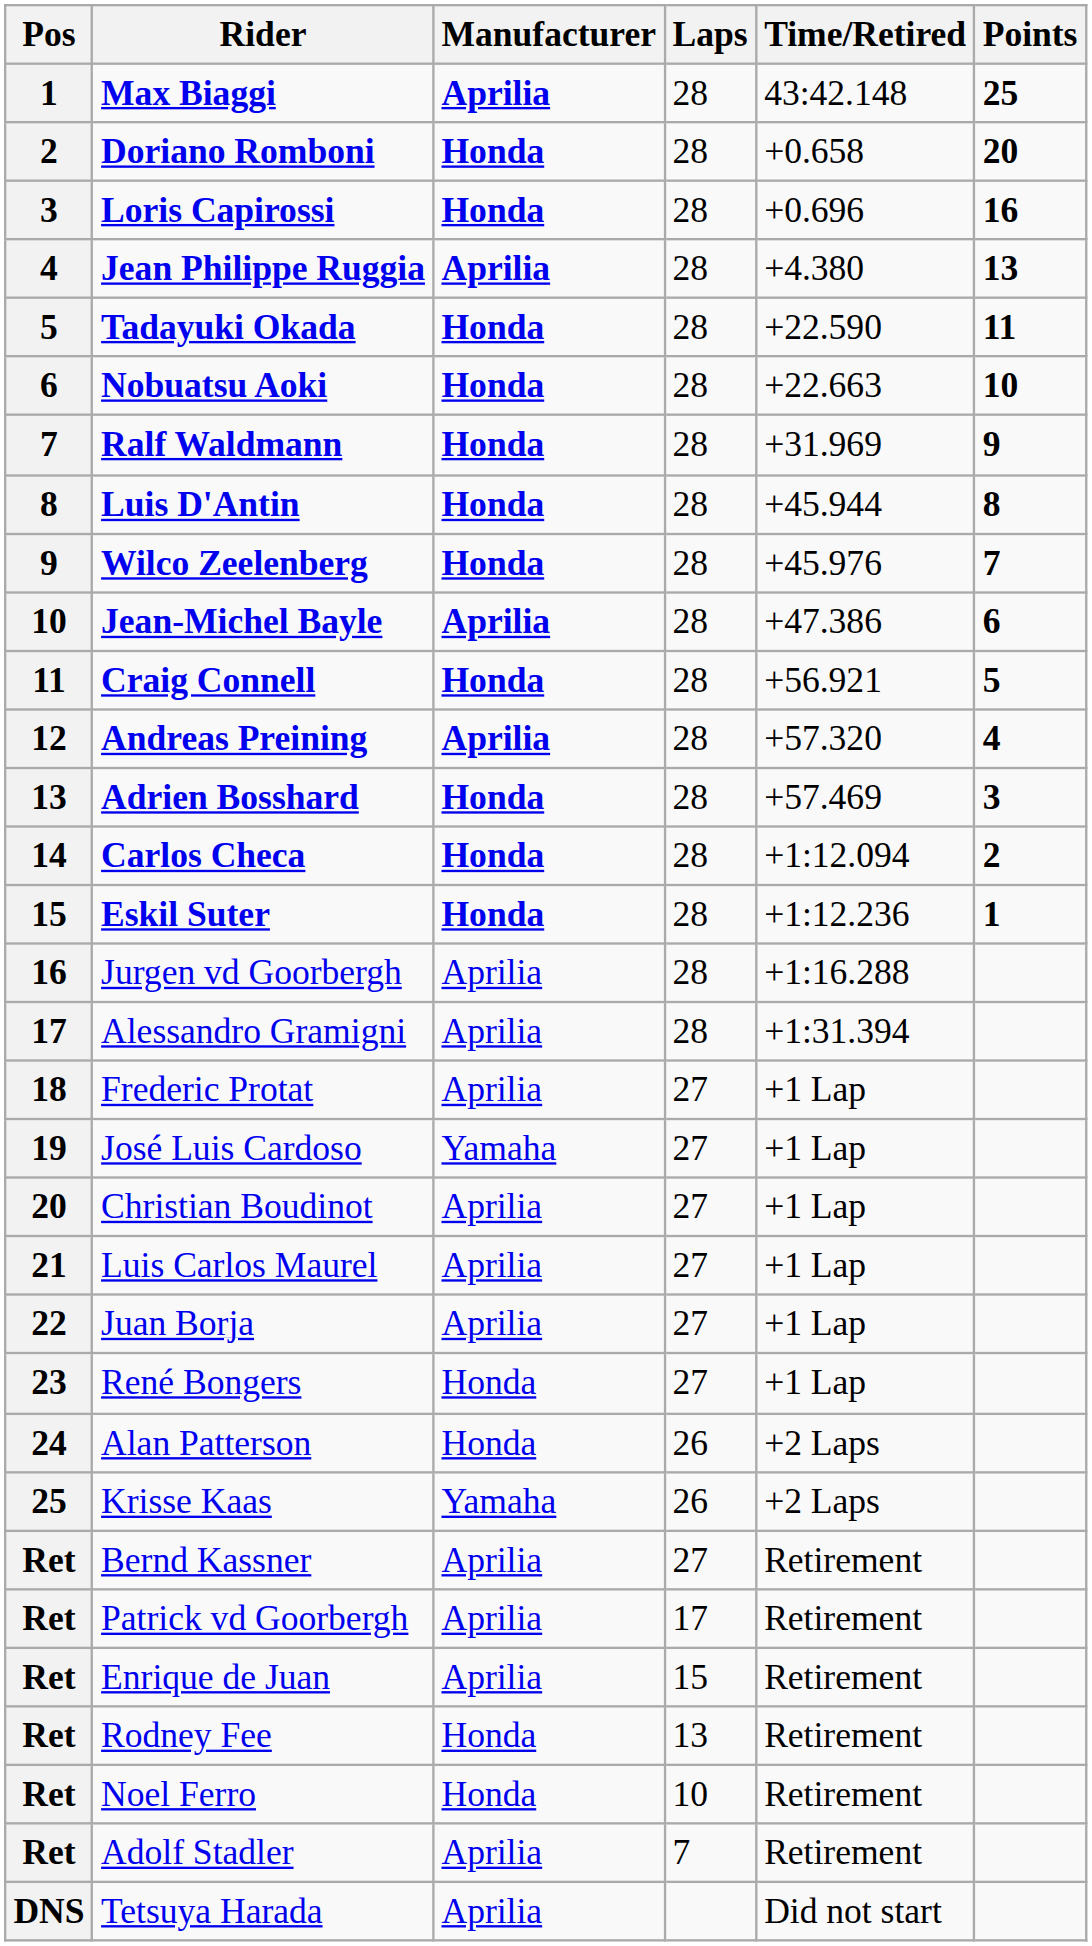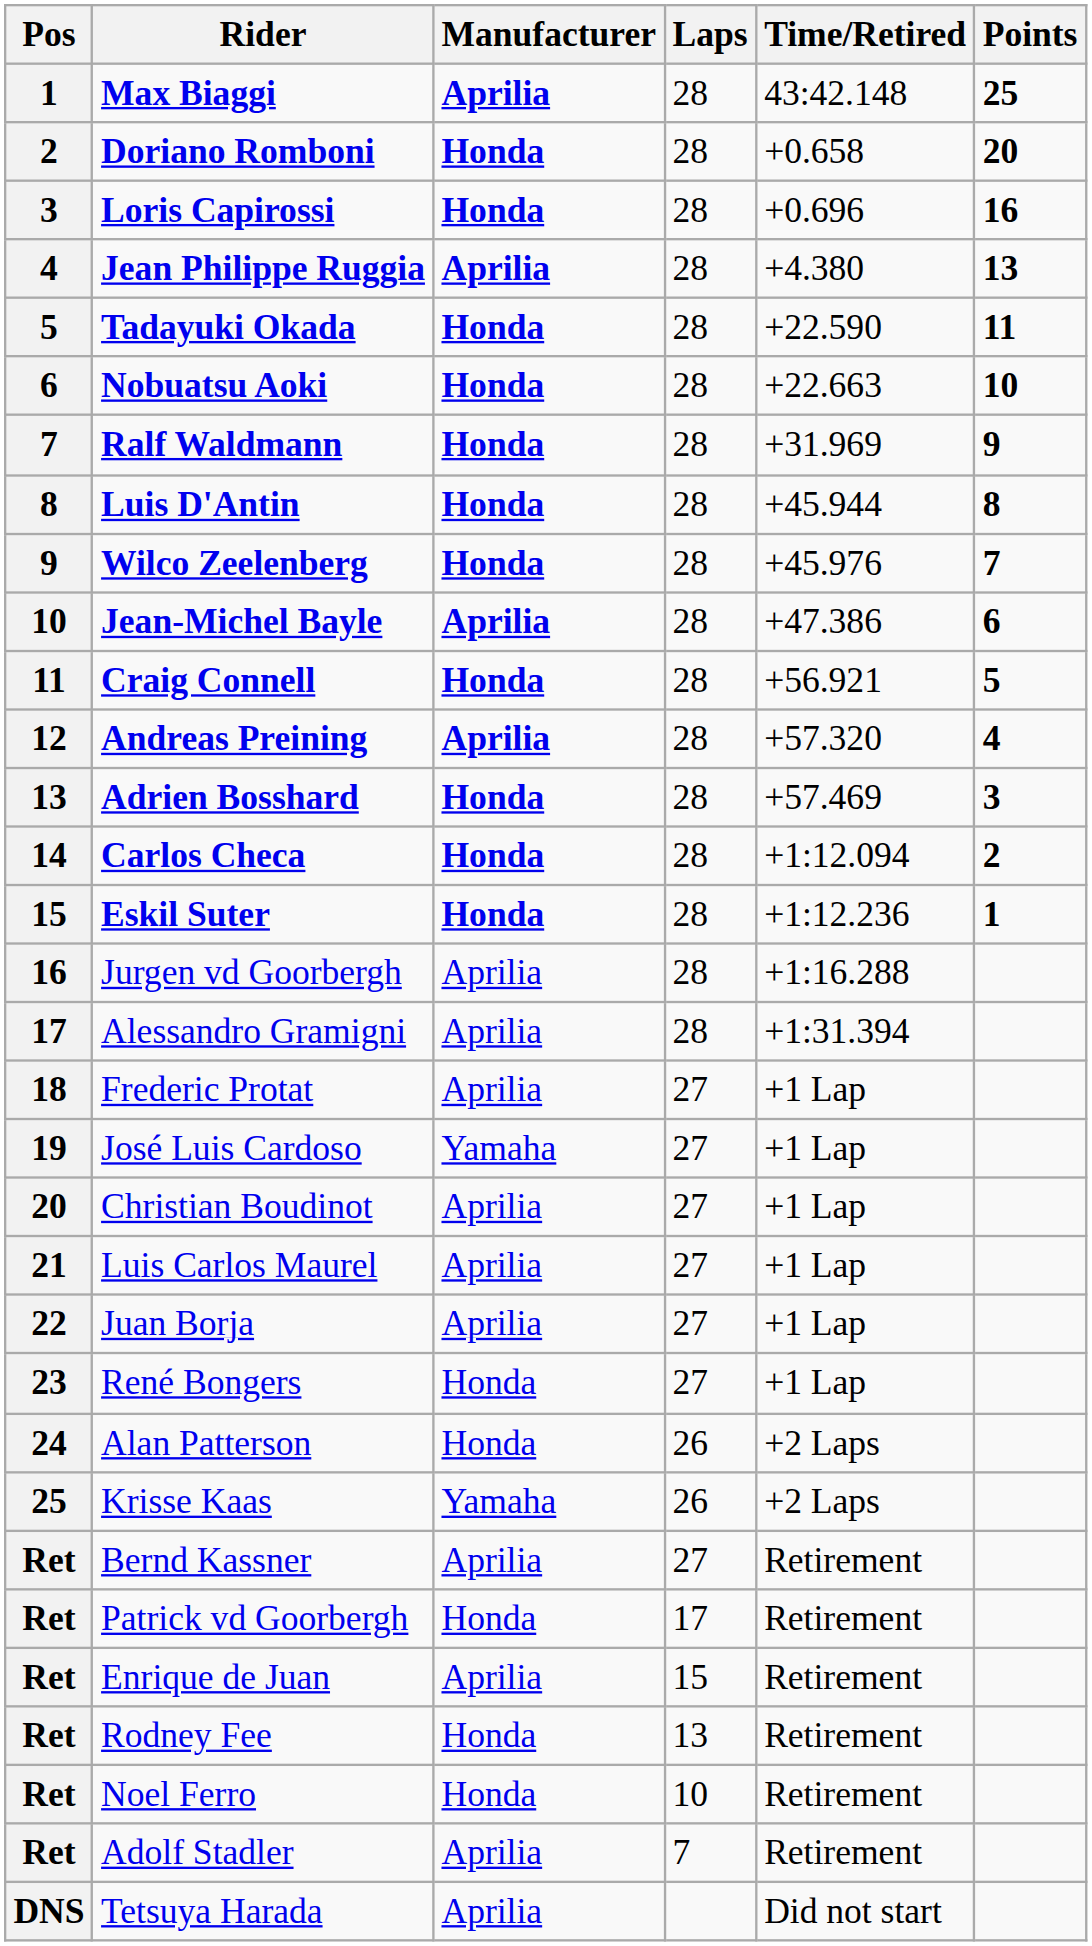Patrick vd Goorbergh | Manufacturer: Aprilia -> Honda
